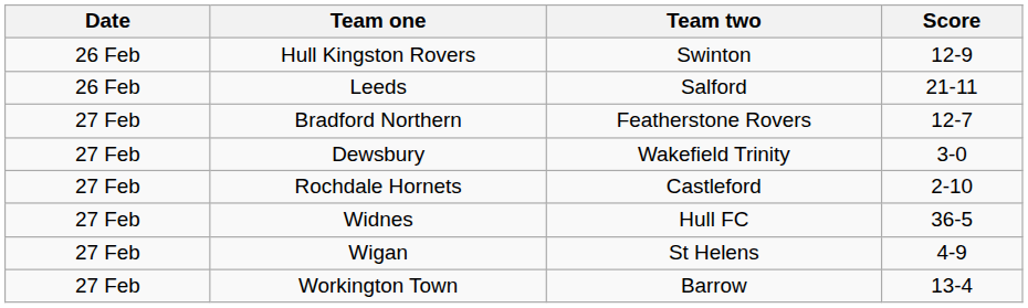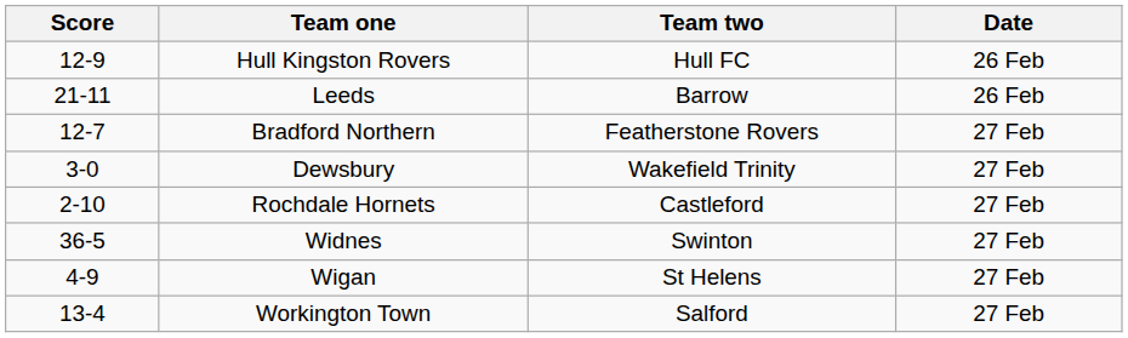columns swapped: Date <-> Score
Hull Kingston Rovers | Team two: Swinton -> Hull FC
Leeds | Team two: Salford -> Barrow
Widnes | Team two: Hull FC -> Swinton
Workington Town | Team two: Barrow -> Salford
